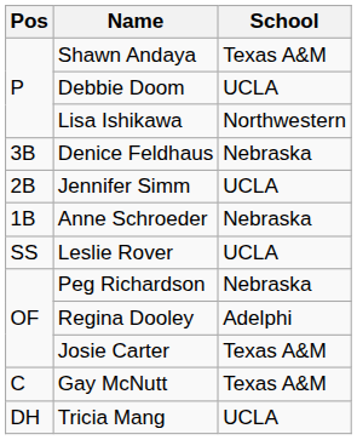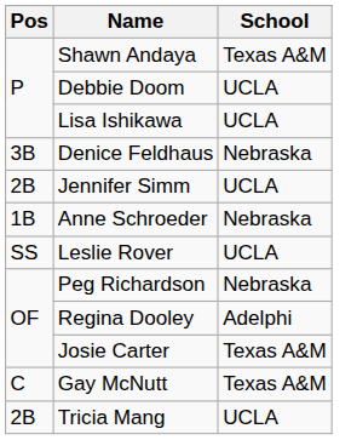Lisa Ishikawa | School: Northwestern -> UCLA
Tricia Mang | Pos: DH -> 2B
